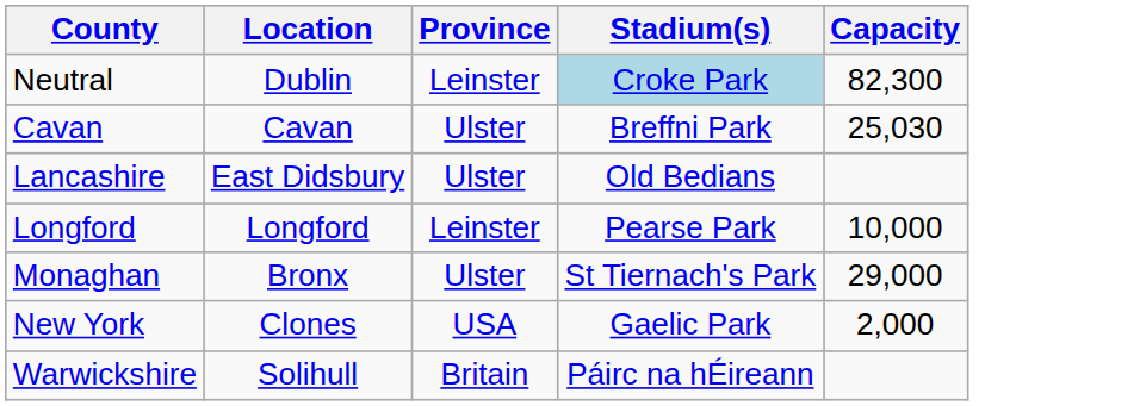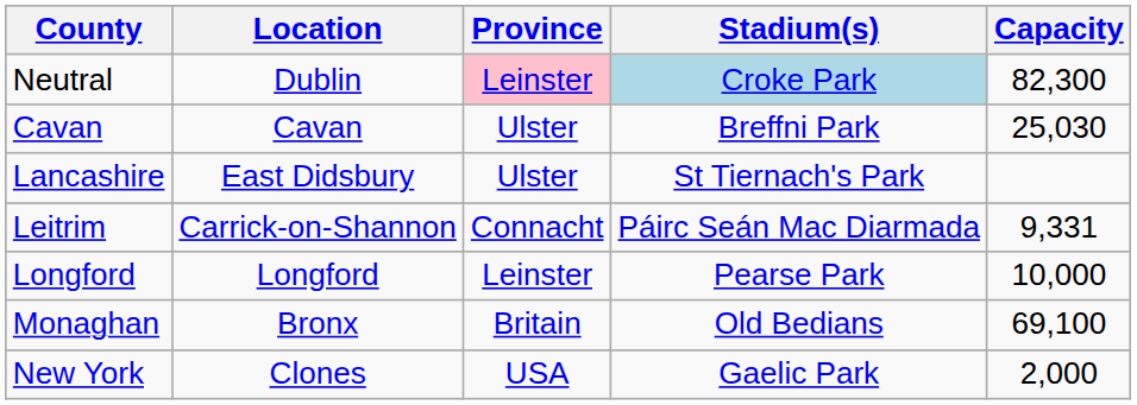Neutral | Province: no background -> pink background
Lancashire | Stadium(s): Old Bedians -> St Tiernach's Park
+ row: Leitrim | Carrick-on-Shannon | Connacht | Páirc Seán Mac Diarmada | 9,331
Monaghan | Province: Ulster -> Britain
Monaghan | Stadium(s): St Tiernach's Park -> Old Bedians
Monaghan | Capacity: 29,000 -> 69,100
- row: Warwickshire | Solihull | Britain | Páirc na hÉireann
